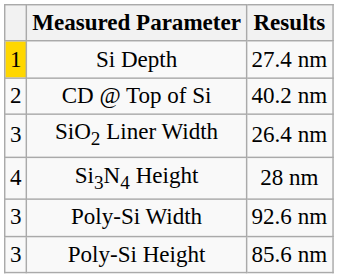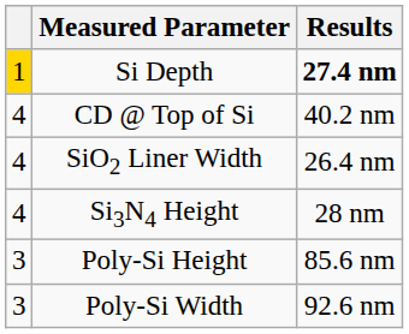Si Depth | Results: normal -> bold
CD @ Top of Si | column 1: 2 -> 4
SiO2 Liner Width | column 1: 3 -> 4
rows swapped: Poly-Si Width <-> Poly-Si Height
